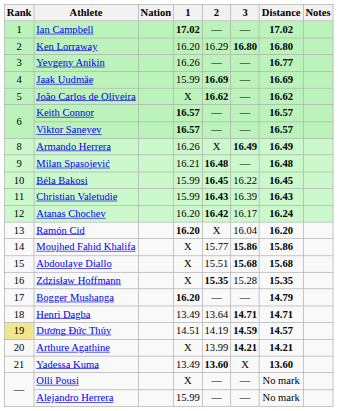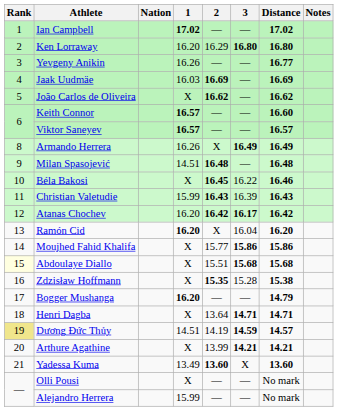Jaak Uudmäe | 1: 15.99 -> 16.03
Keith Connor | Distance: 16.57 -> 16.60
Milan Spasojević | 1: 16.21 -> 14.51
Béla Bakosi | 1: 15.99 -> X
Béla Bakosi | Distance: 16.45 -> 16.46
Atanas Chochev | 3: normal -> bold
Atanas Chochev | Distance: 16.24 -> 16.42
Abdoulaye Diallo | Rank: no background -> lightyellow background
Zdzisław Hoffmann | Distance: 15.35 -> 15.38
Henri Dagba | 1: 13.49 -> X
